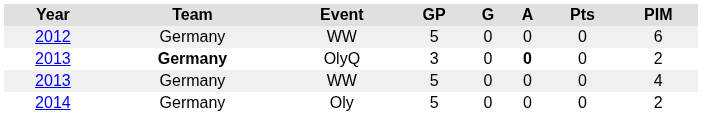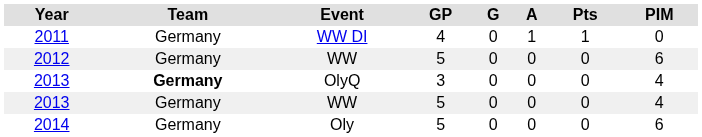+ row: 2011 | Germany | WW DI | 4 | 0 | 1 | 1 | 0
2013 / OlyQ | A: bold -> normal
2013 / OlyQ | PIM: 2 -> 4
2014 | PIM: 2 -> 6
